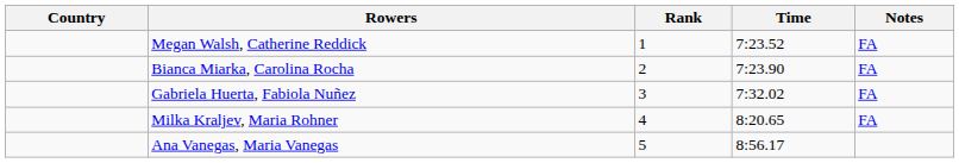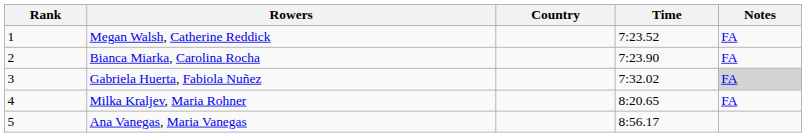columns swapped: Rank <-> Country
Gabriela Huerta, Fabiola Nuñez | Notes: no background -> lightgrey background
